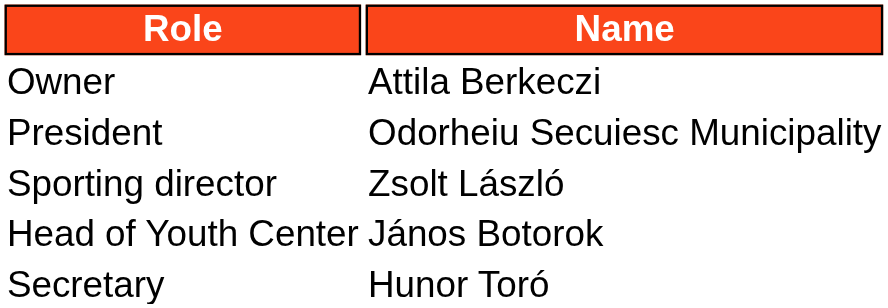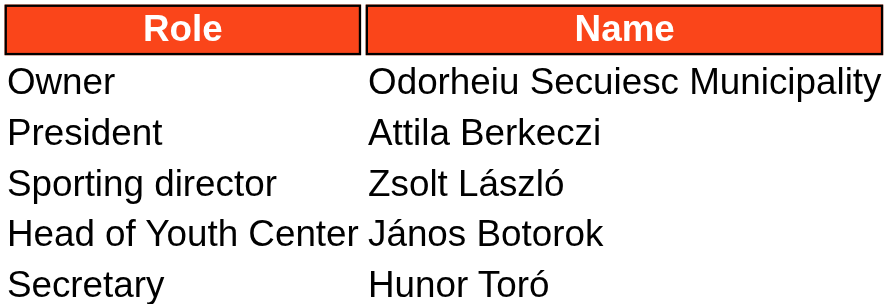Owner | Name: Attila Berkeczi -> Odorheiu Secuiesc Municipality
President | Name: Odorheiu Secuiesc Municipality -> Attila Berkeczi
